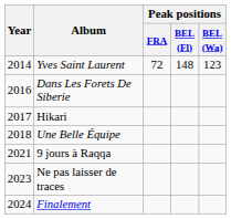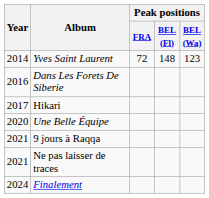Une Belle Équipe | Year: 2018 -> 2020
Ne pas laisser de traces | Year: 2023 -> 2021
